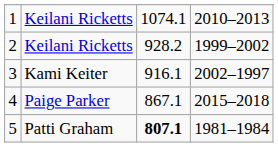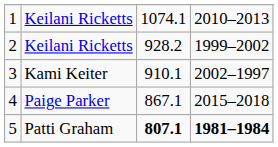3 | column 3: 916.1 -> 910.1
5 | column 4: normal -> bold
